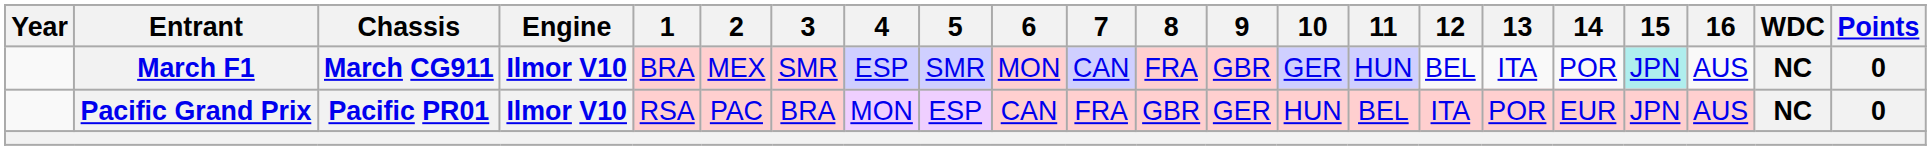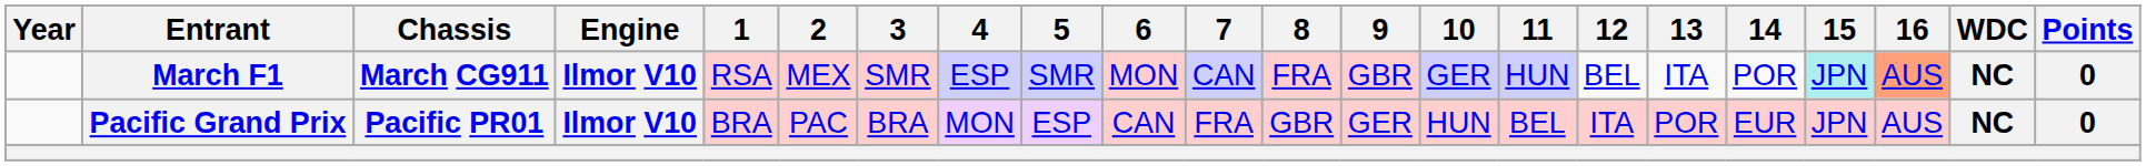March F1 | 1: BRA -> RSA
March F1 | 16: no background -> lightsalmon background
Pacific Grand Prix | 1: RSA -> BRA
